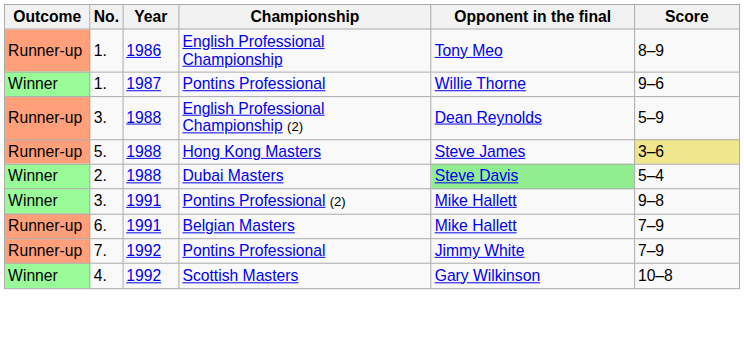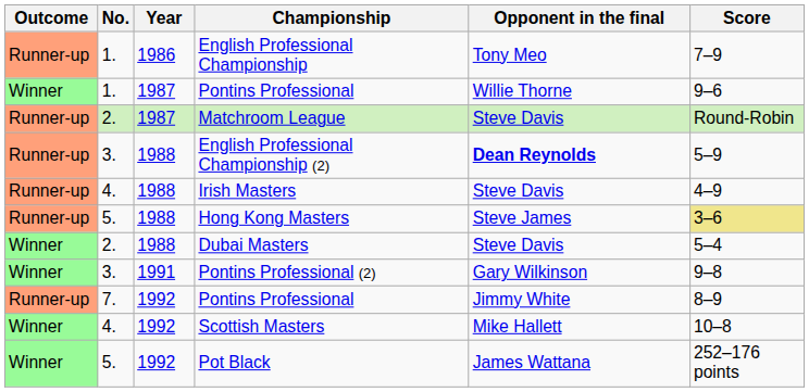English Professional Championship | Score: 8–9 -> 7–9
+ row: Runner-up | 2. | 1987 | Matchroom League | Steve Davis | Round-Robin
English Professional Championship (2) | Opponent in the final: normal -> bold
+ row: Runner-up | 4. | 1988 | Irish Masters | Steve Davis | 4–9
Dubai Masters | Opponent in the final: lightgreen background -> no background
Pontins Professional (2) | Opponent in the final: Mike Hallett -> Gary Wilkinson
- row: Runner-up | 6. | 1991 | Belgian Masters | Mike Hallett | 7–9
7. / Pontins Professional | Score: 7–9 -> 8–9
Scottish Masters | Opponent in the final: Gary Wilkinson -> Mike Hallett
+ row: Winner | 5. | 1992 | Pot Black | James Wattana | 252–176 points
